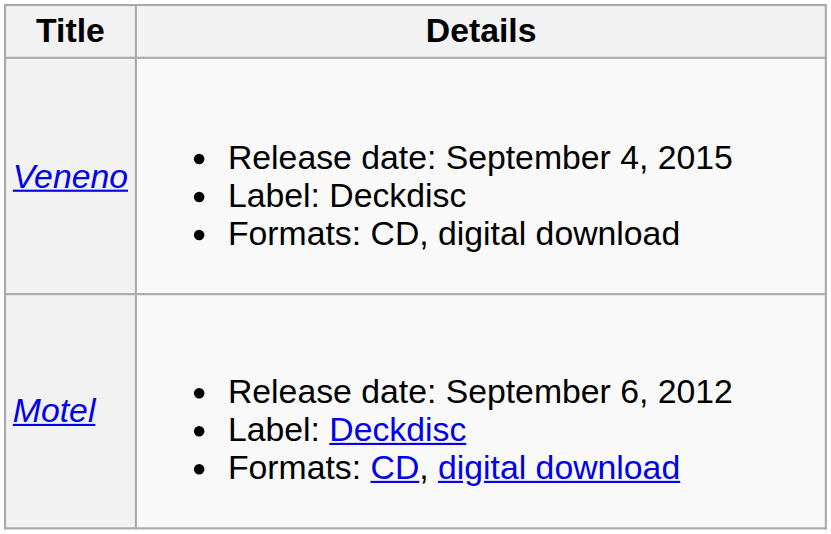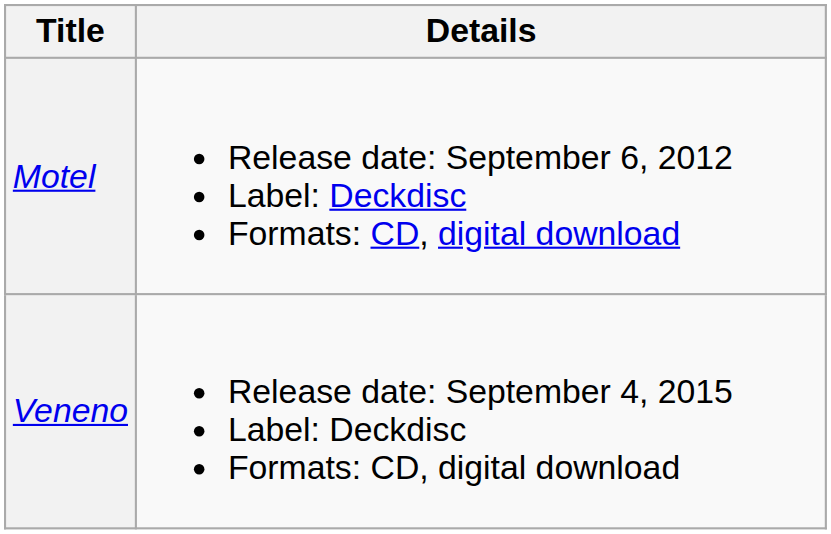rows swapped: Motel <-> Veneno
